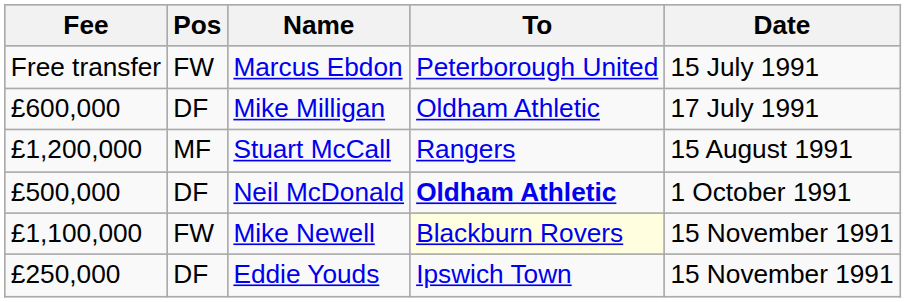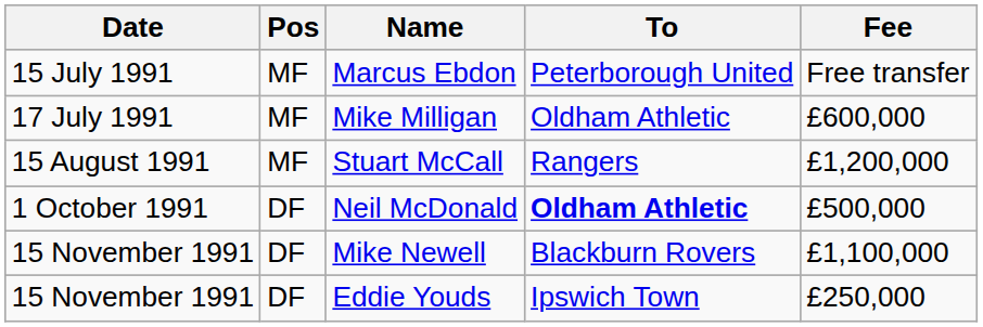columns swapped: Date <-> Fee
Marcus Ebdon | Pos: FW -> MF
Mike Milligan | Pos: DF -> MF
Mike Newell | Pos: FW -> DF
Mike Newell | To: lightyellow background -> no background
